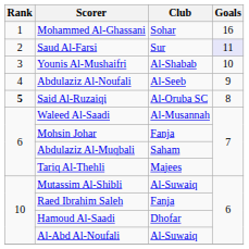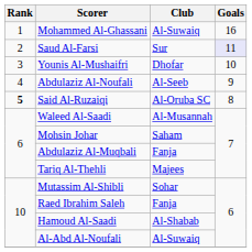Mohammed Al-Ghassani | Club: Sohar -> Al-Suwaiq
Younis Al-Mushaifri | Club: Al-Shabab -> Dhofar
Mohsin Johar | Club: Fanja -> Saham
Abdulaziz Al-Muqbali | Club: Saham -> Fanja
Mutassim Al-Shibli | Club: Al-Suwaiq -> Sohar
Hamoud Al-Saadi | Club: Dhofar -> Al-Shabab
